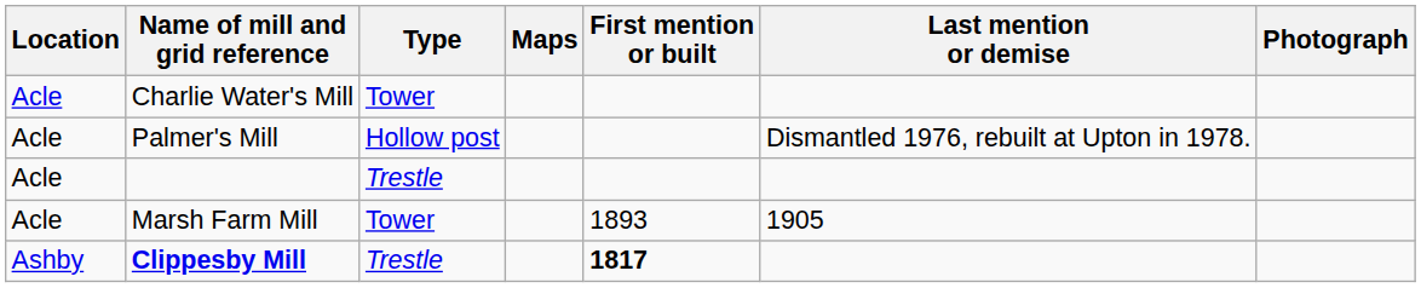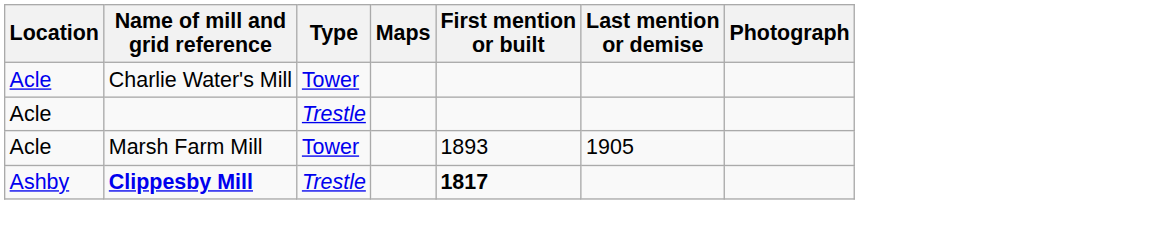- row: Acle | Palmer's Mill | Hollow post | Dismantled 1976, rebuilt at Upton in 1978.
